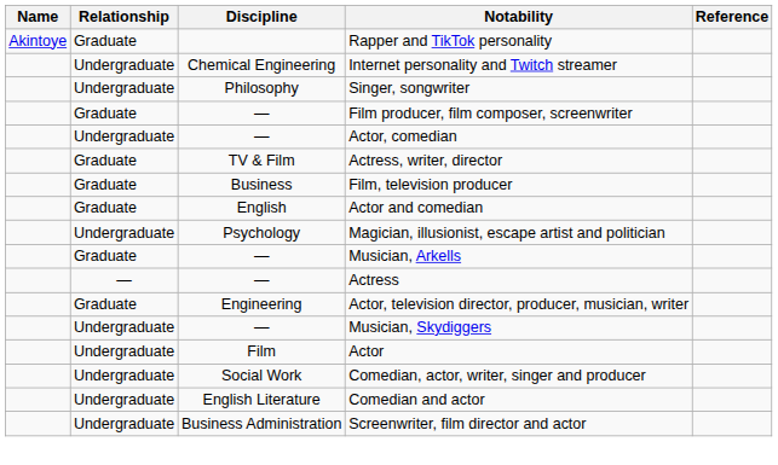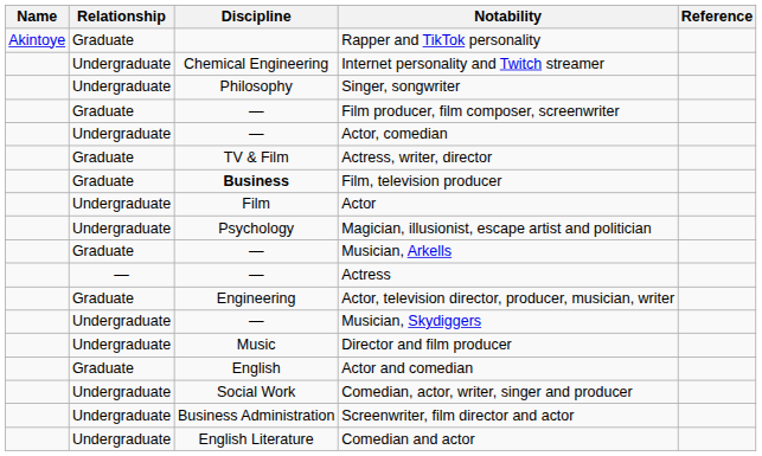Film, television producer | Discipline: normal -> bold
rows swapped: Actor <-> Actor and comedian
+ row: Undergraduate | Music | Director and film producer
rows swapped: Screenwriter, film director and actor <-> Comedian and actor
